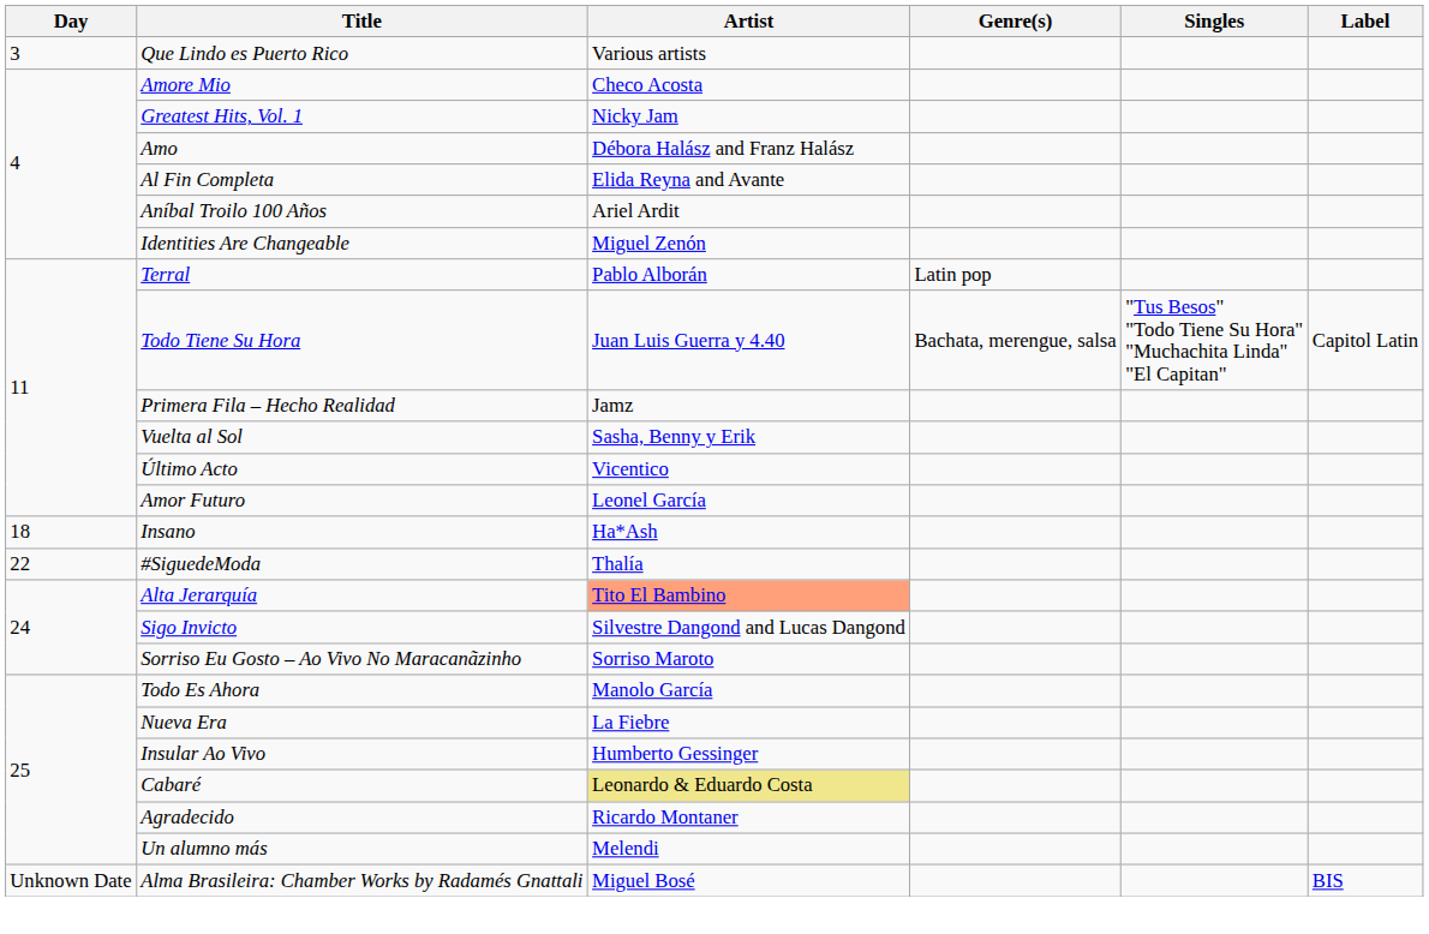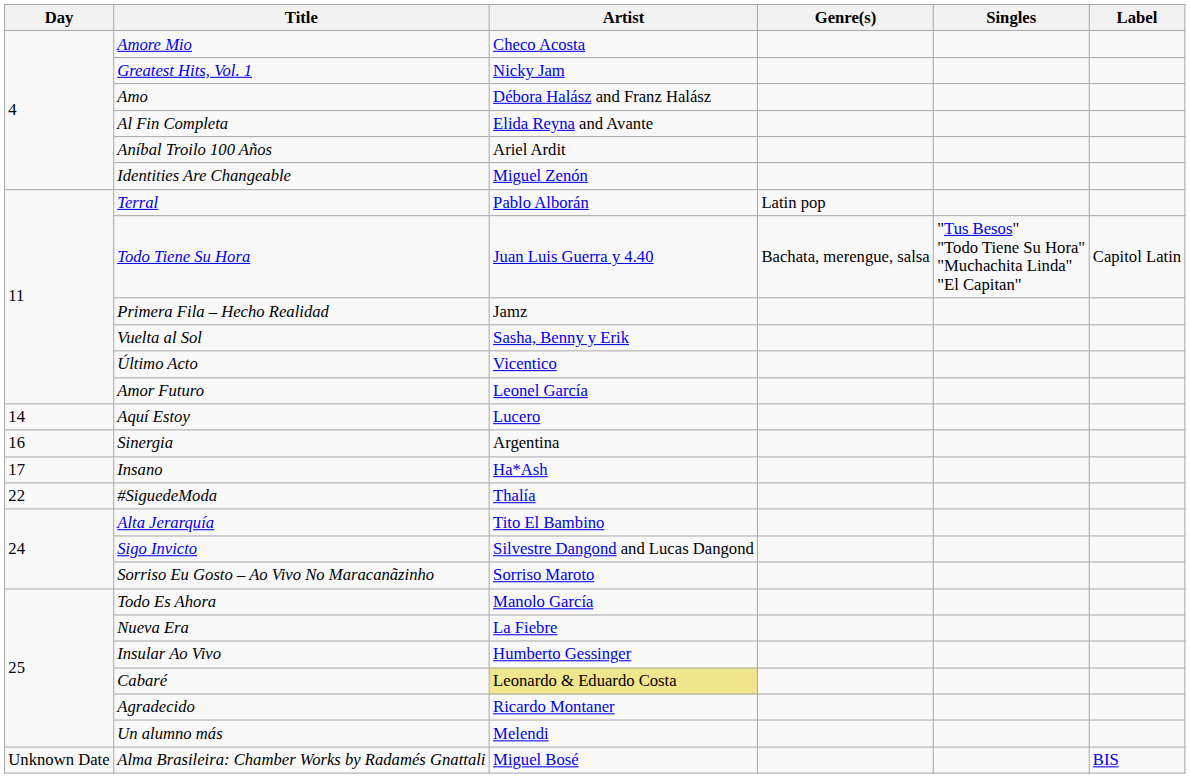- row: 3 | Que Lindo es Puerto Rico | Various artists
+ row: 14 | Aquí Estoy | Lucero
+ row: 16 | Sinergia | Argentina
Insano | Day: 18 -> 17
Alta Jerarquía | Artist: lightsalmon background -> no background
